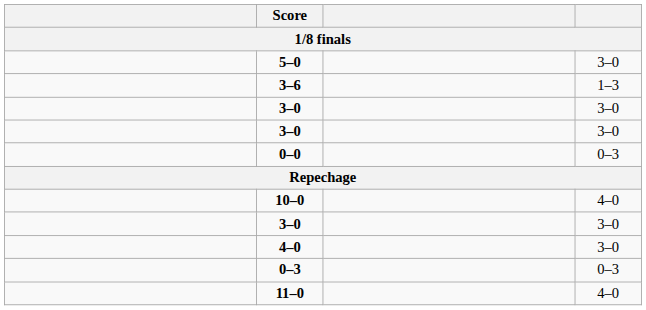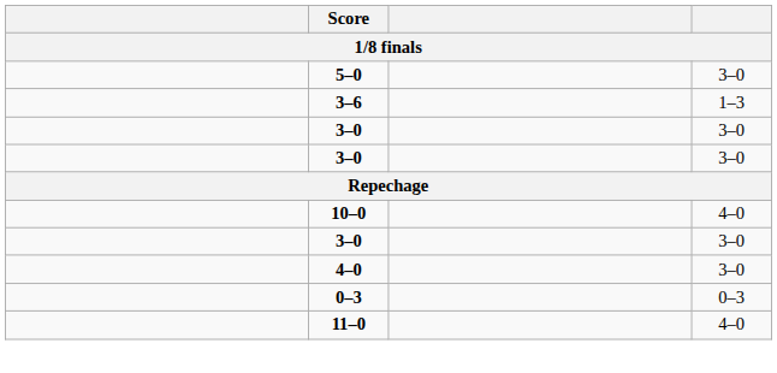- row: 0–0 | 0–3
